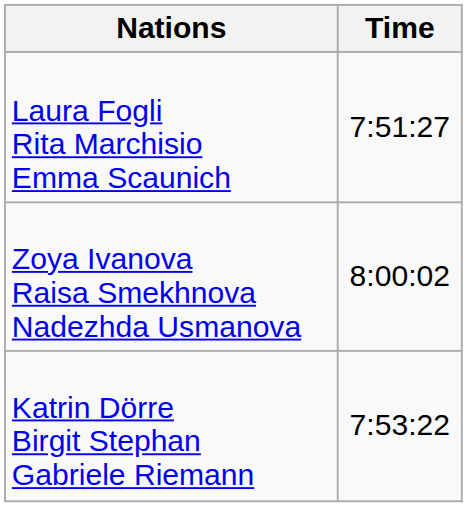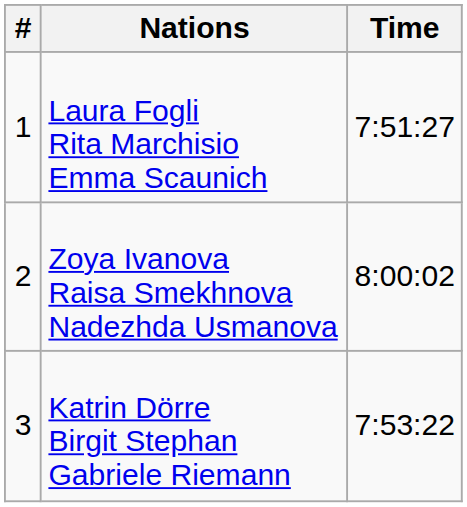+ column: # | 1 | 2 | 3
